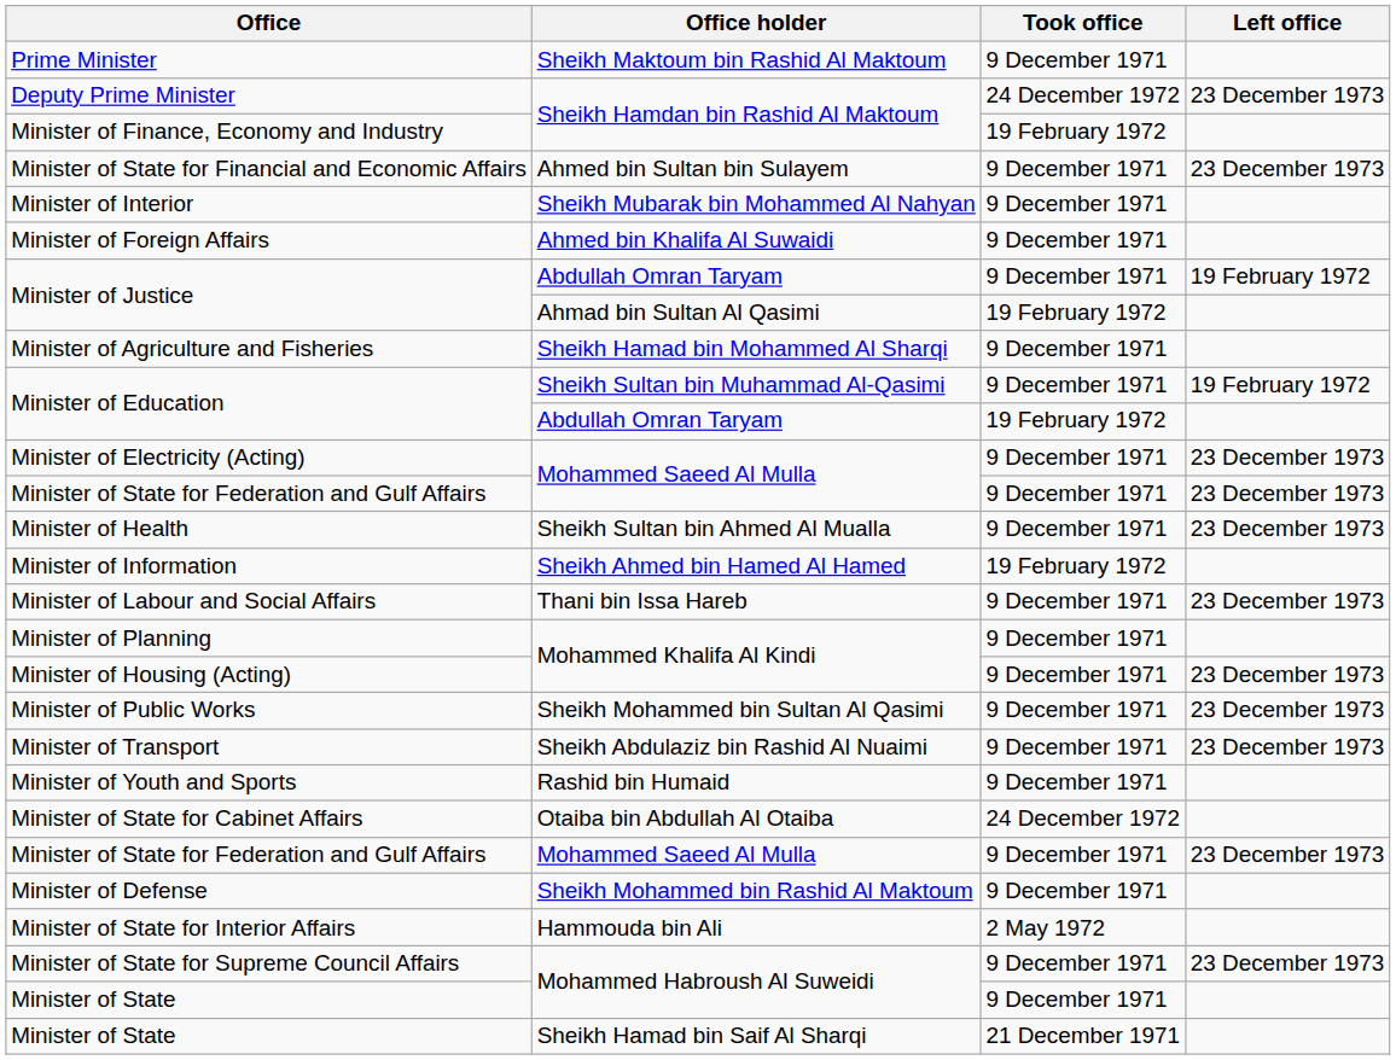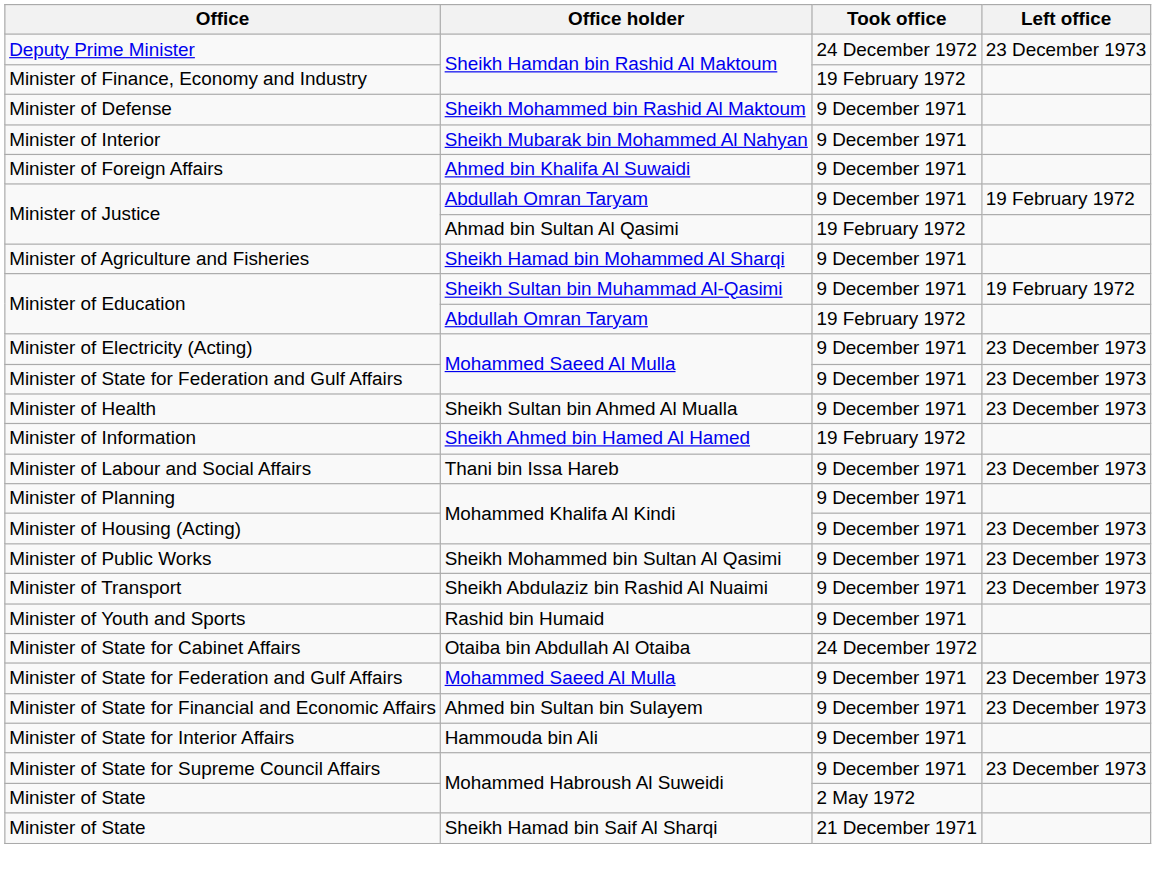- row: Prime Minister | Sheikh Maktoum bin Rashid Al Maktoum | 9 December 1971
rows swapped: Minister of Defense <-> Minister of State for Financial and Economic Affairs
Minister of State for Interior Affairs | Took office: 2 May 1972 -> 9 December 1971
Minister of State / Mohammed Habroush Al Suweidi | Took office: 9 December 1971 -> 2 May 1972
